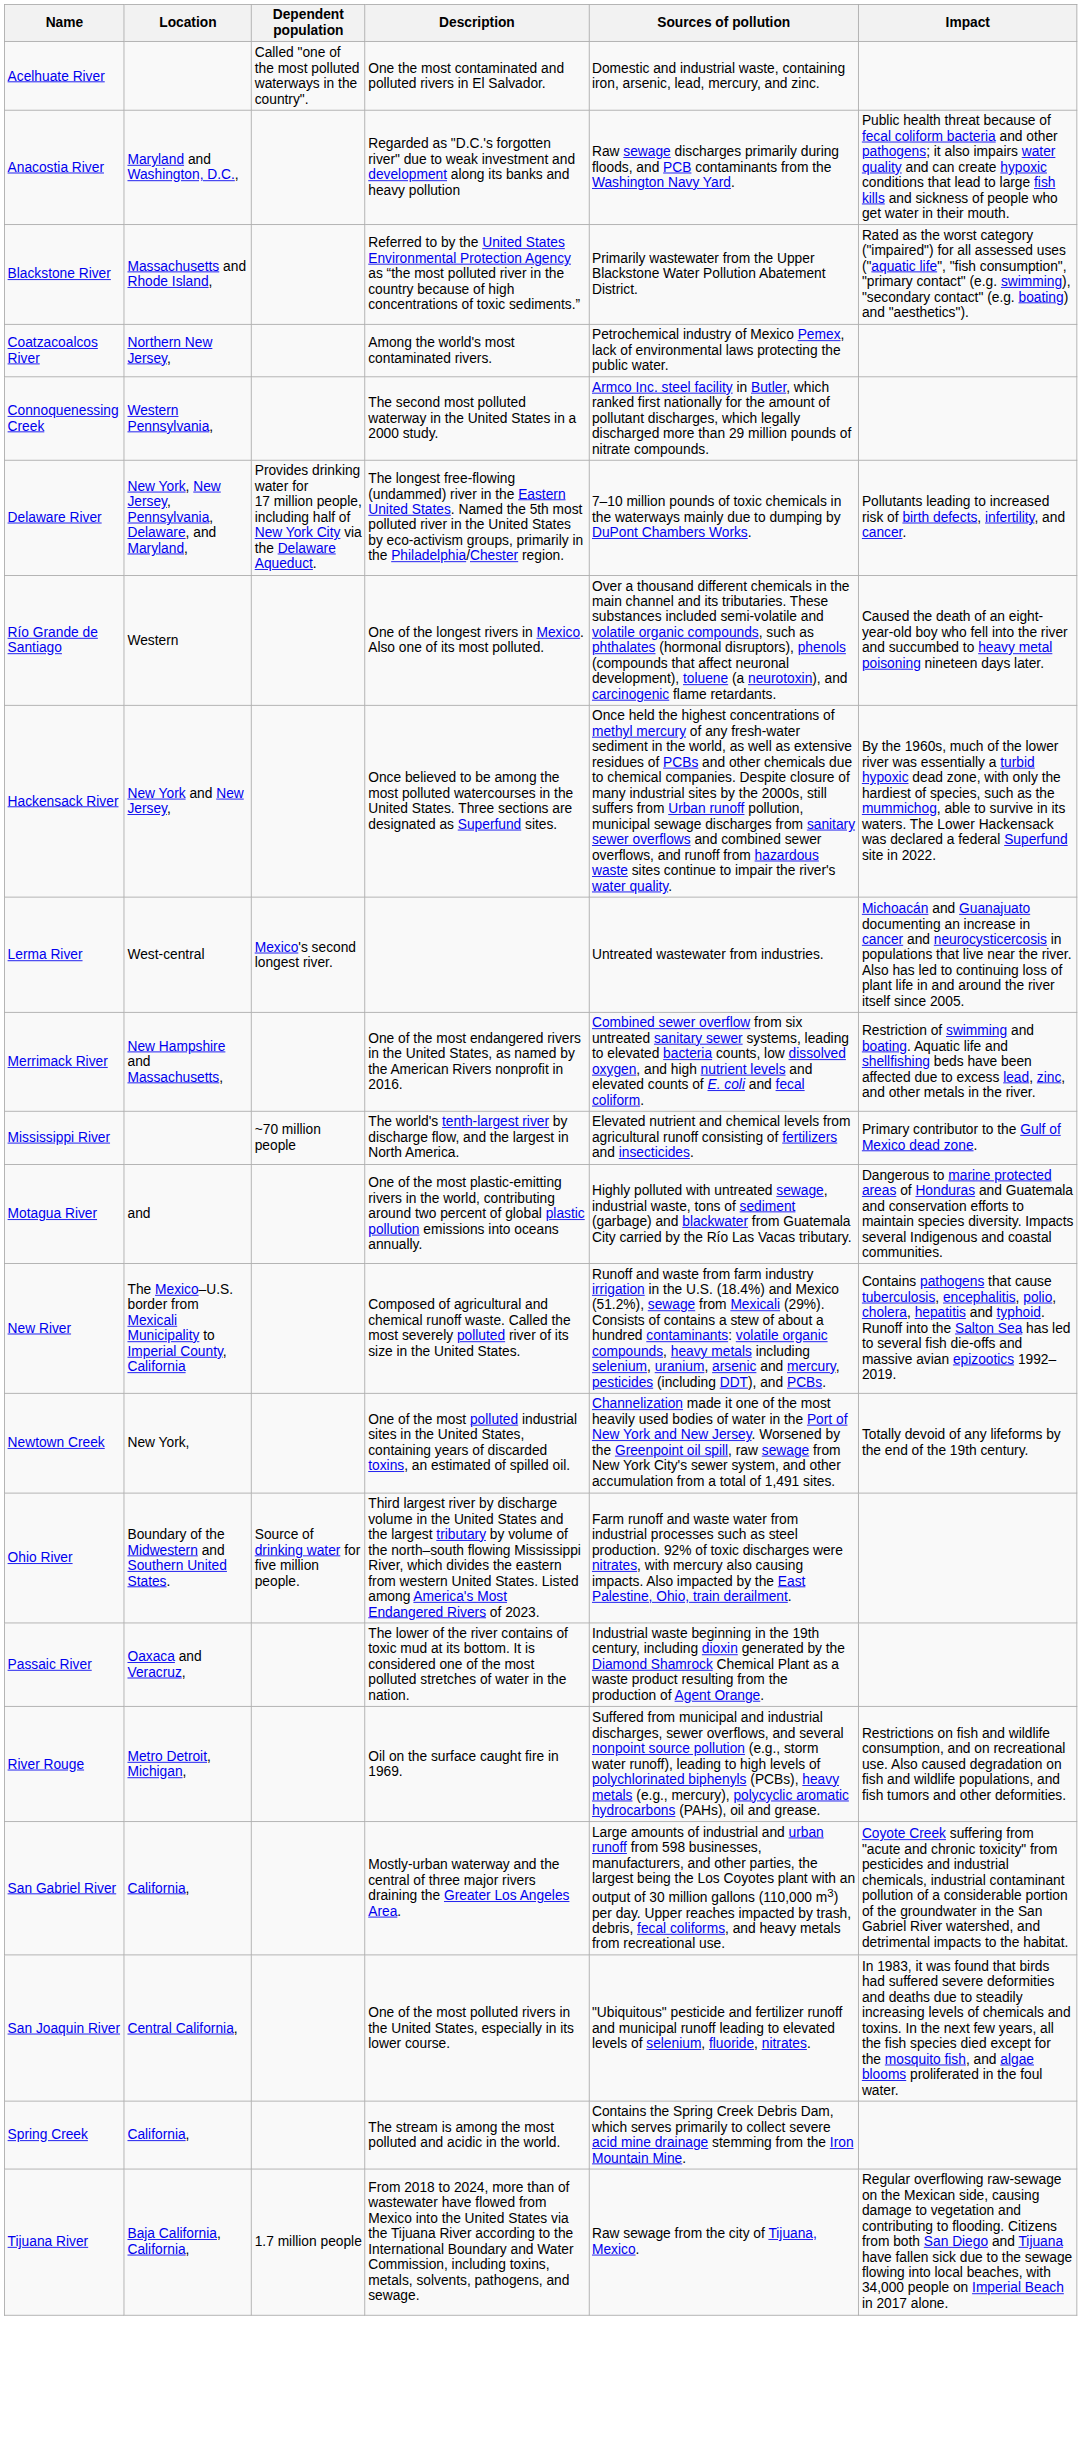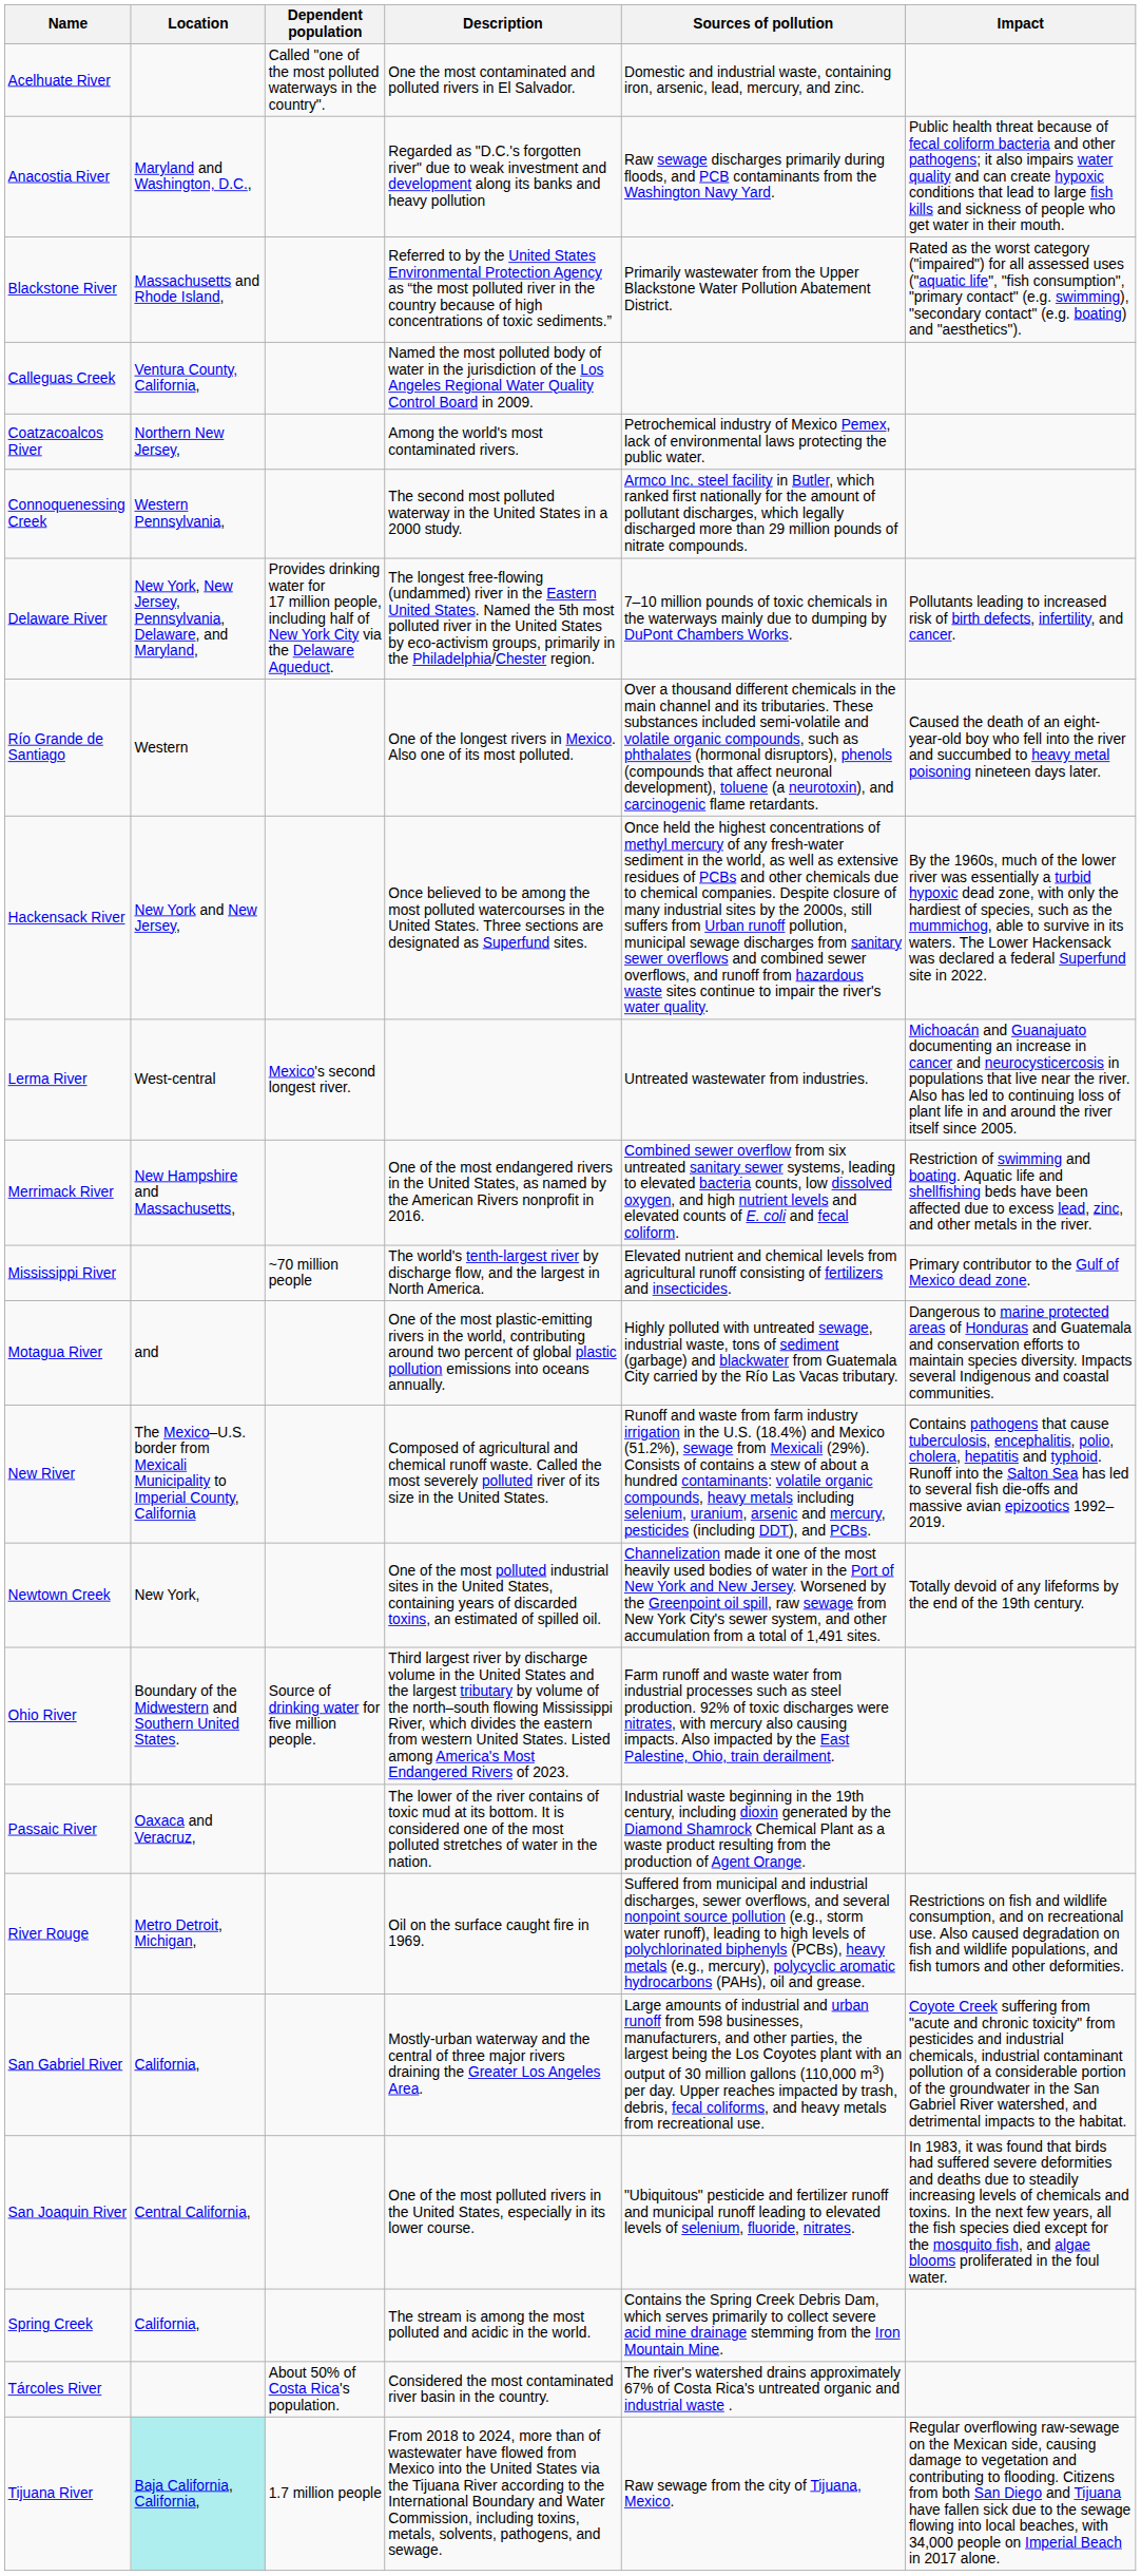+ row: Calleguas Creek | Ventura County, California, | Named the most polluted body of water in the jurisdiction of the Los Angeles Regional Water Quality Control Board in 2009.
+ row: Tárcoles River | About 50% of Costa Rica's population. | Considered the most contaminated river basin in the country. | The river's watershed drains approximately 67% of Costa Rica's untreated organic and industrial waste .
Tijuana River | Location: no background -> paleturquoise background
